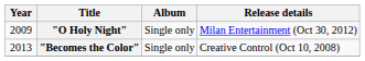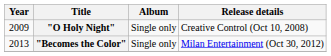"O Holy Night" | Release details: Milan Entertainment (Oct 30, 2012) -> Creative Control (Oct 10, 2008)
"Becomes the Color" | Release details: Creative Control (Oct 10, 2008) -> Milan Entertainment (Oct 30, 2012)
